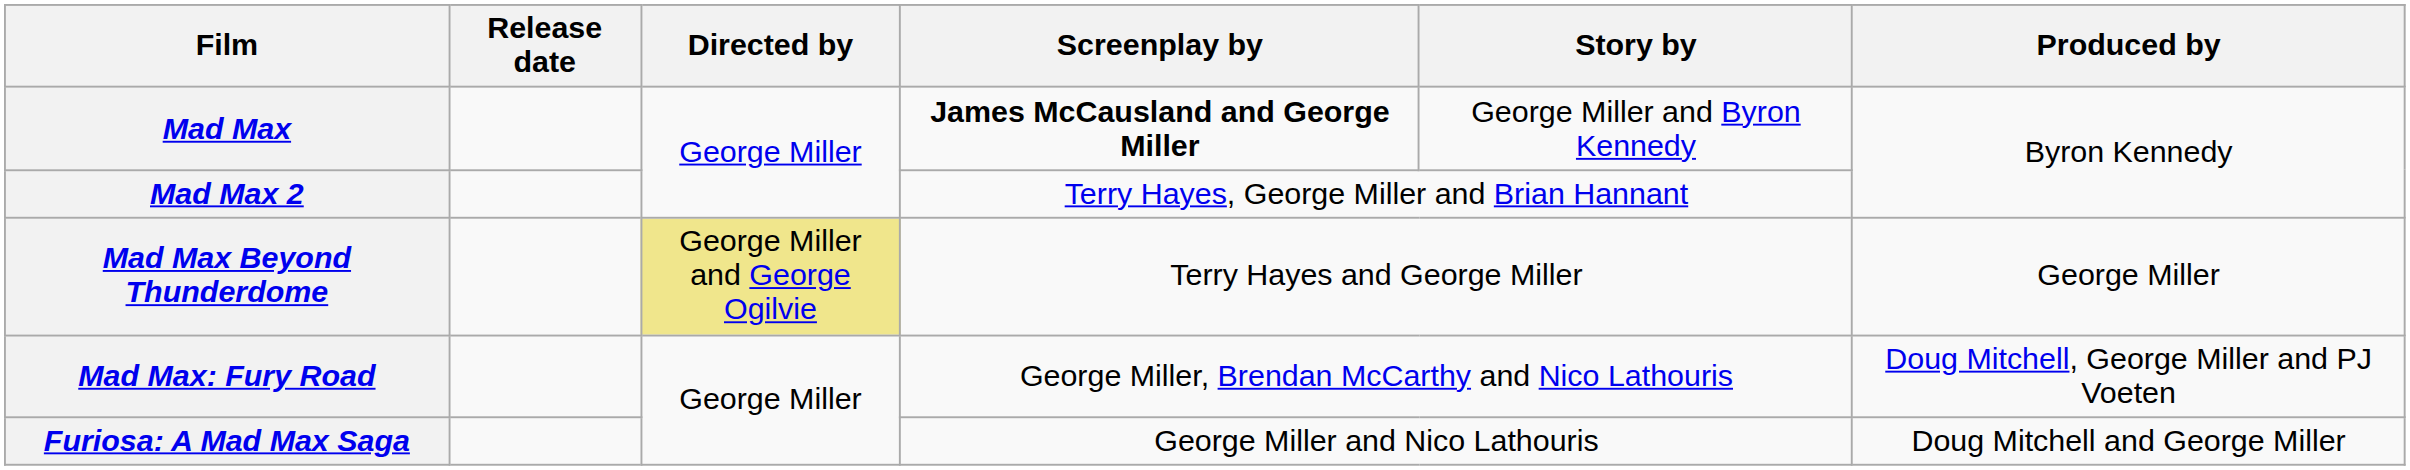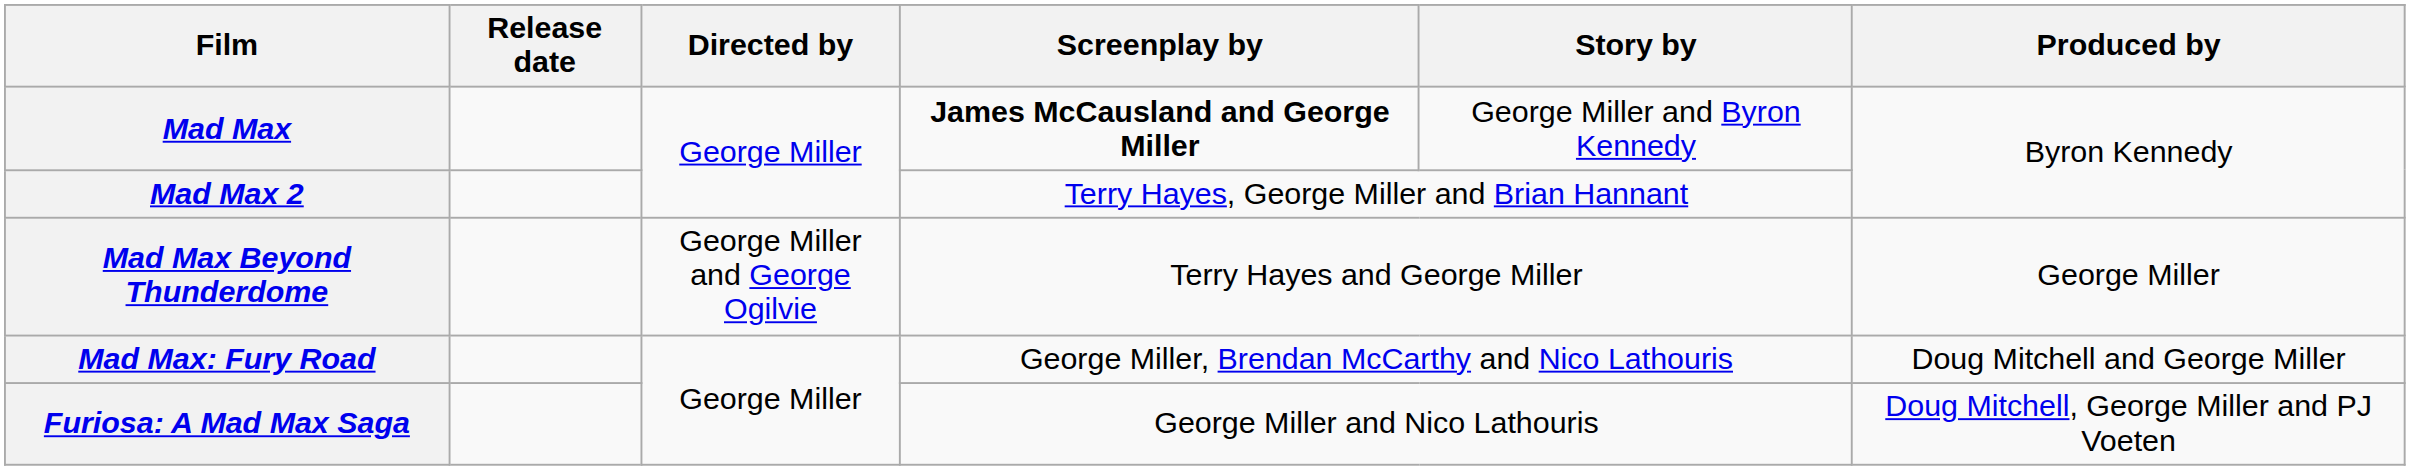Mad Max Beyond Thunderdome | Directed by: khaki background -> no background
Mad Max: Fury Road | Produced by: Doug Mitchell, George Miller and PJ Voeten -> Doug Mitchell and George Miller
Furiosa: A Mad Max Saga | Produced by: Doug Mitchell and George Miller -> Doug Mitchell, George Miller and PJ Voeten
